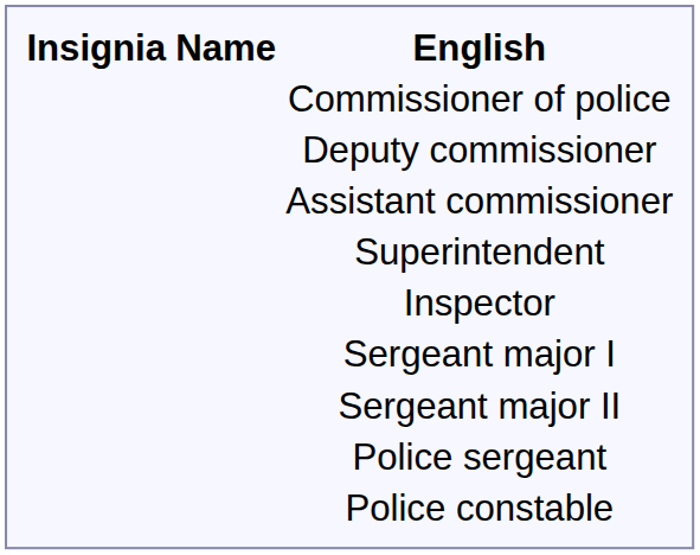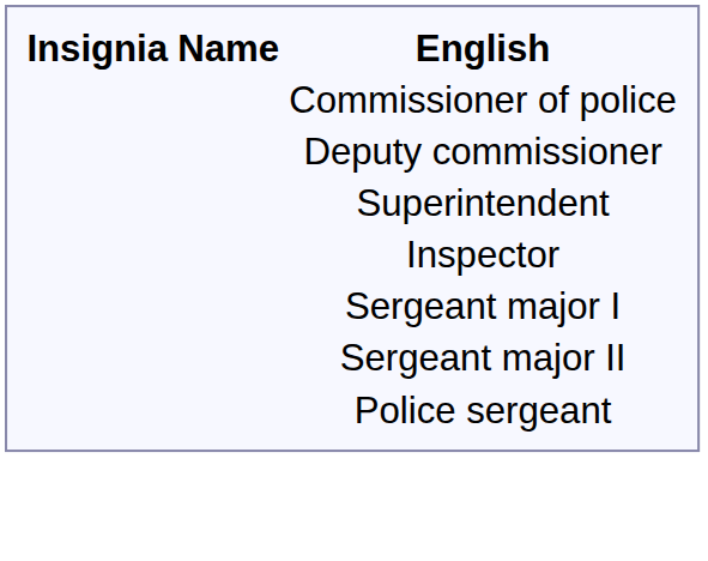- row: Assistant commissioner
- row: Police constable
